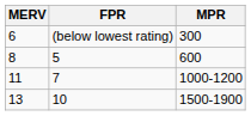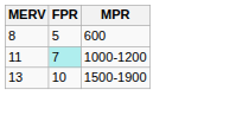- row: 6 | (below lowest rating) | 300
11 | FPR: no background -> paleturquoise background
